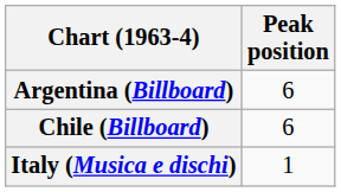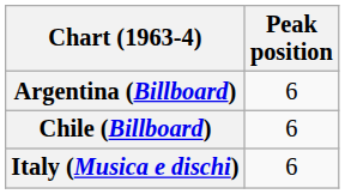Italy (Musica e dischi) | Peak position: 1 -> 6
